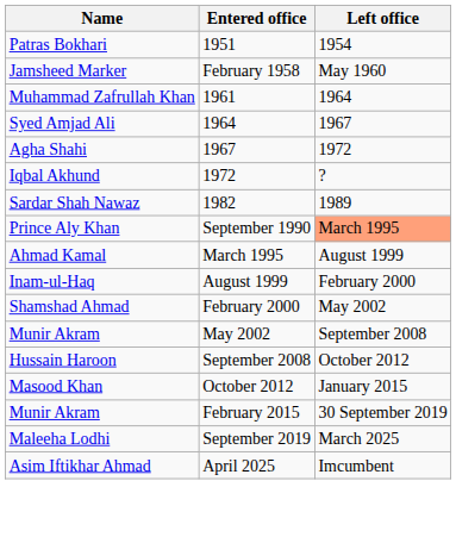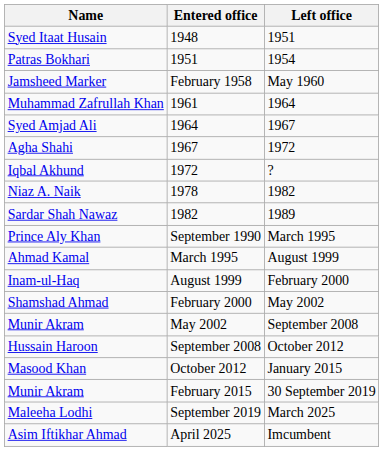+ row: Syed Itaat Husain | 1948 | 1951
+ row: Niaz A. Naik | 1978 | 1982
September 1990 | Left office: lightsalmon background -> no background
